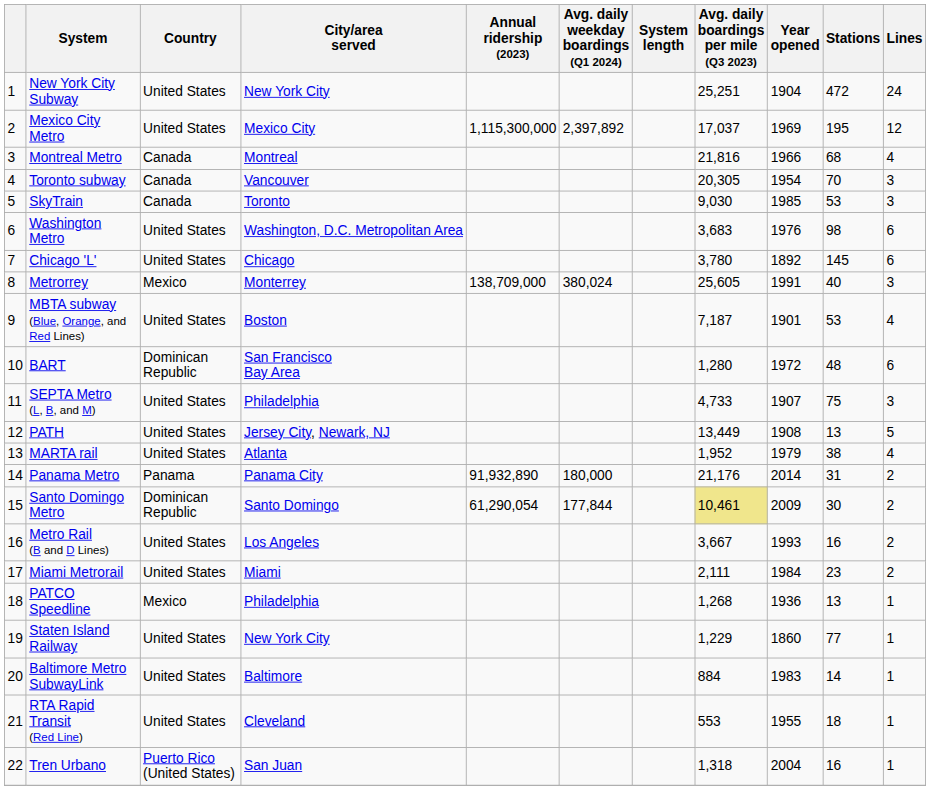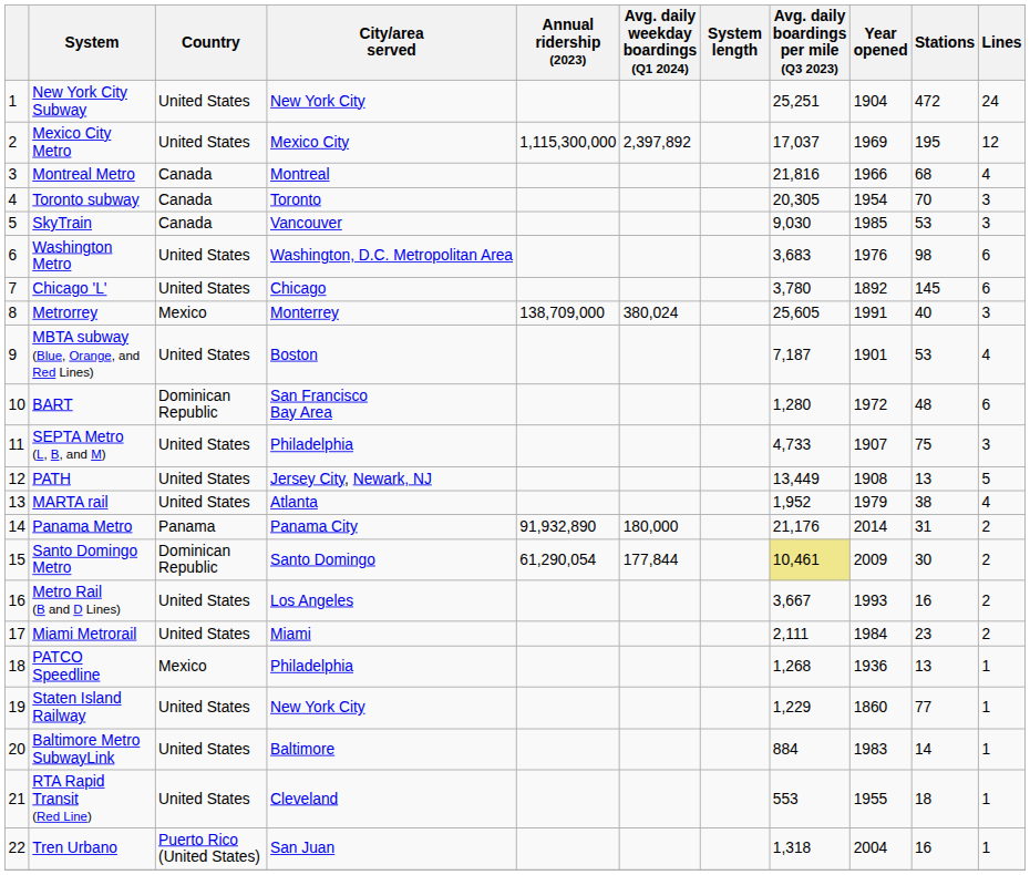Toronto subway | City/area served: Vancouver -> Toronto
SkyTrain | City/area served: Toronto -> Vancouver
